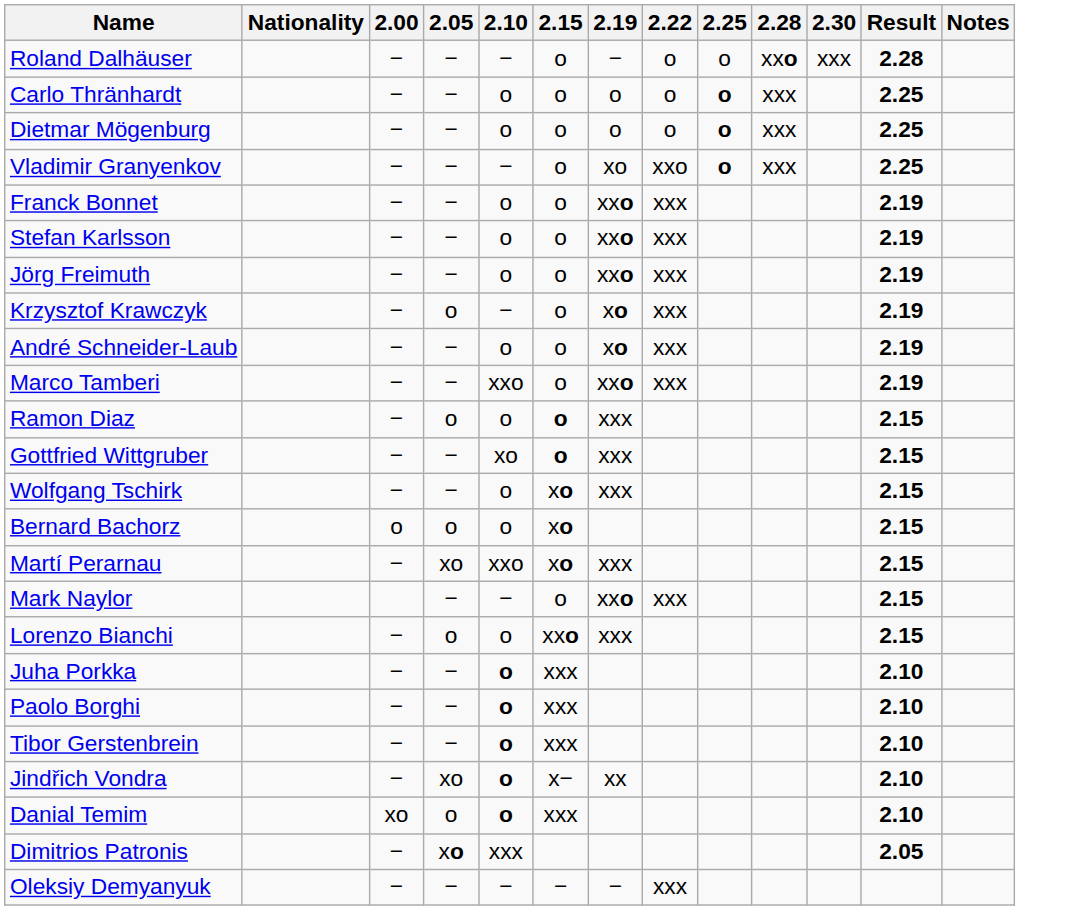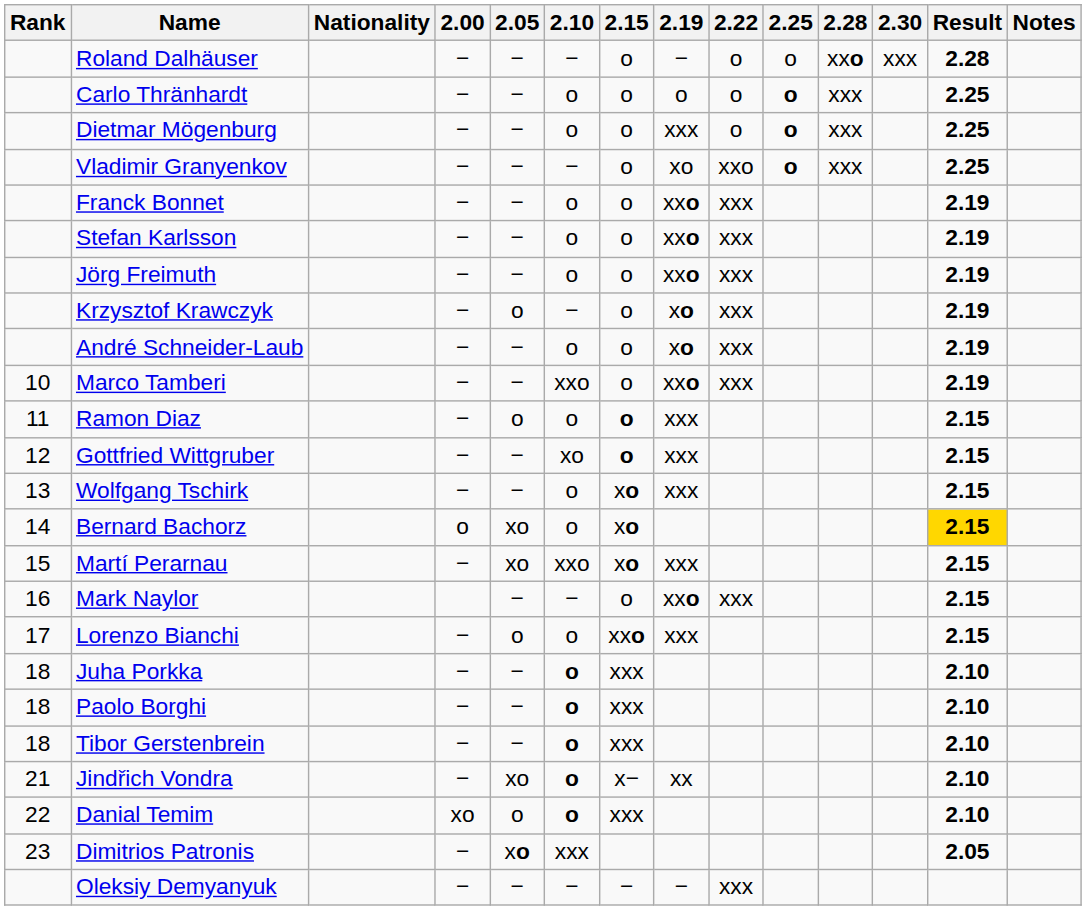+ column: Rank | 10 | 11 | 12 | 13 | 14 | 15 | 16 | 17 | 18 | 18 | 18 | 21 | 22 | 23
Dietmar Mögenburg | 2.19: o -> xxx
Bernard Bachorz | 2.05: o -> xo
Bernard Bachorz | Result: no background -> gold background
